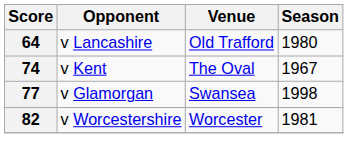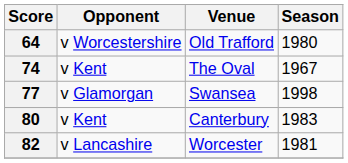64 | Opponent: v Lancashire -> v Worcestershire
+ row: 80 | v Kent | Canterbury | 1983
82 | Opponent: v Worcestershire -> v Lancashire
